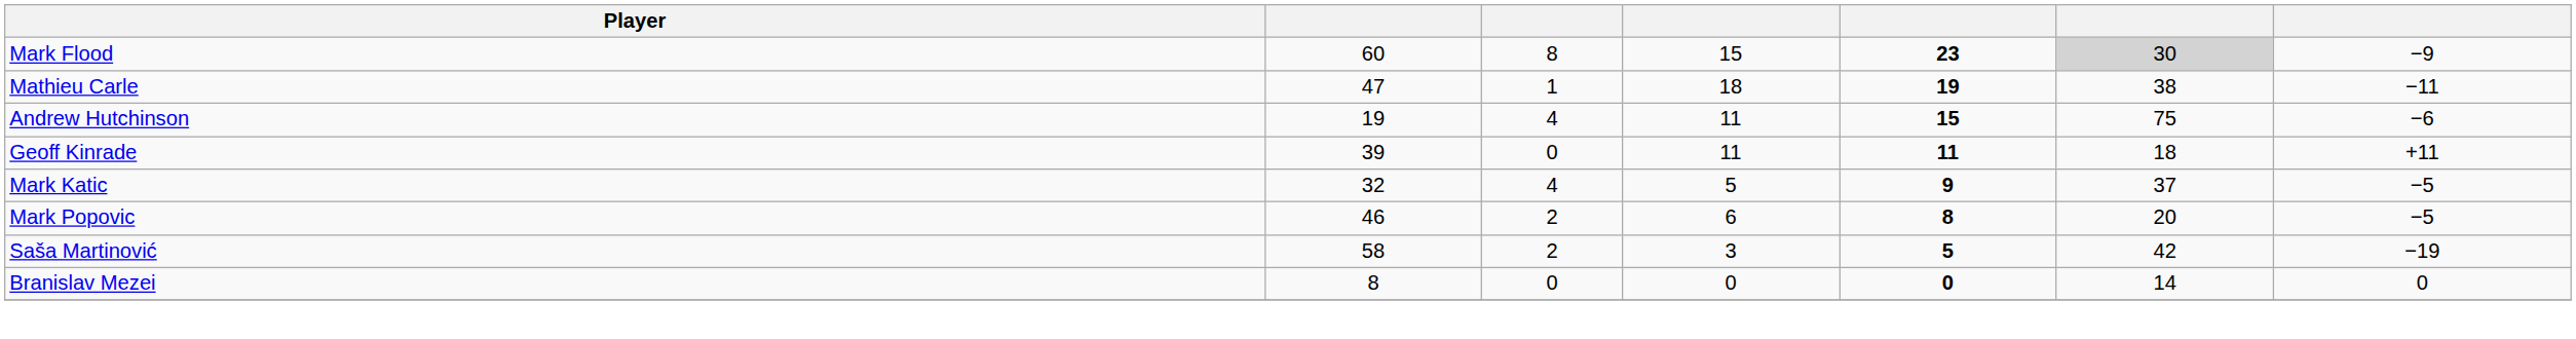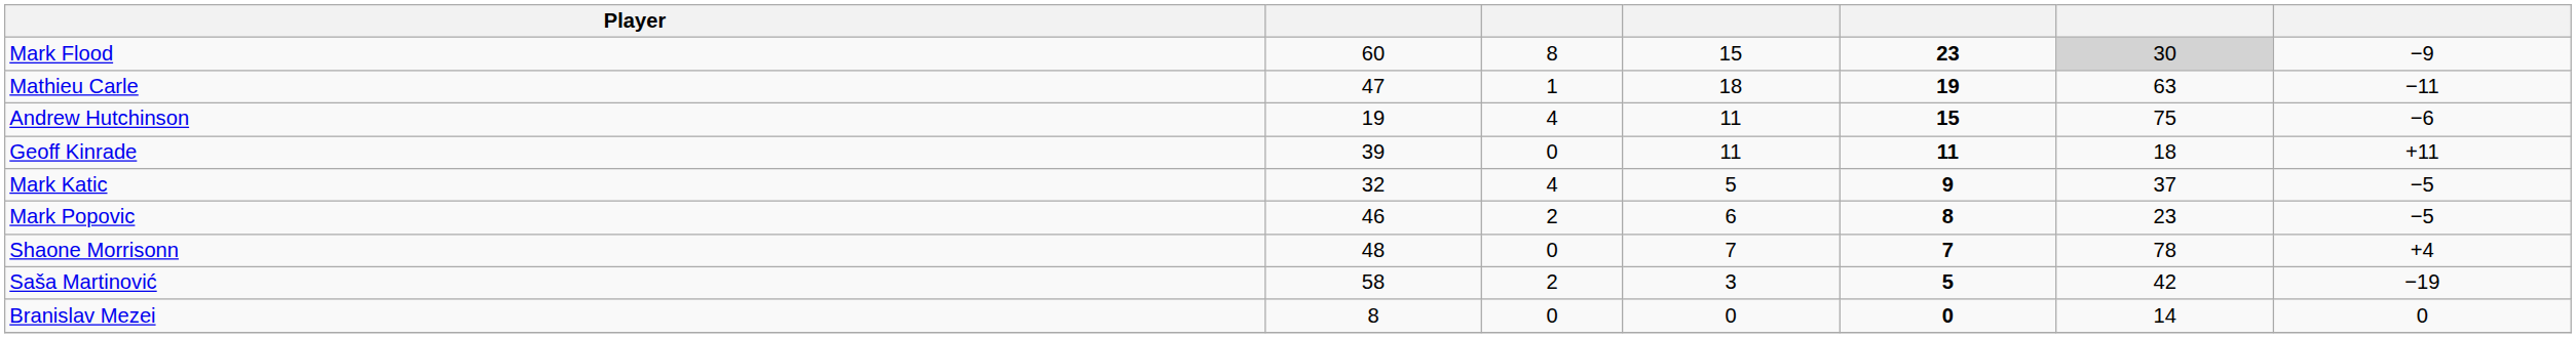Mathieu Carle | column 6: 38 -> 63
Mark Popovic | column 6: 20 -> 23
+ row: Shaone Morrisonn | 48 | 0 | 7 | 7 | 78 | +4
